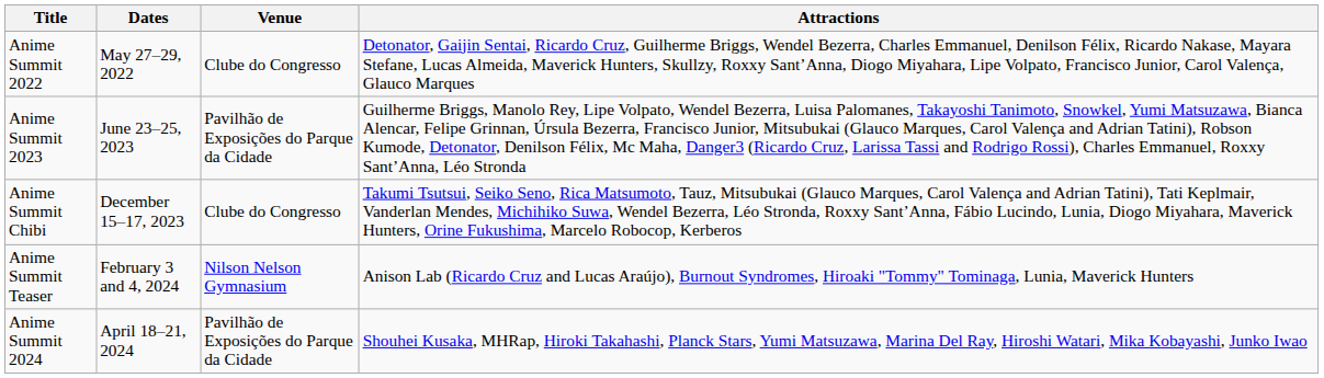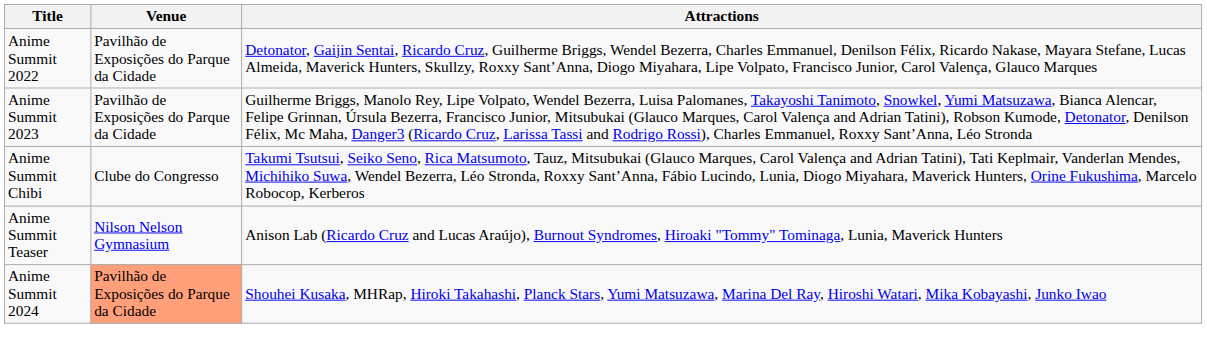- column: Dates | May 27–29, 2022 | June 23–25, 2023 | December 15–17, 2023 | February 3 and 4, 2024 | April 18–21, 2024
Anime Summit 2022 | Venue: Clube do Congresso -> Pavilhão de Exposições do Parque da Cidade
Anime Summit 2024 | Venue: no background -> lightsalmon background
